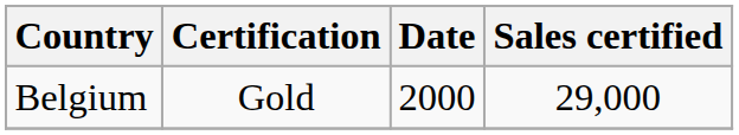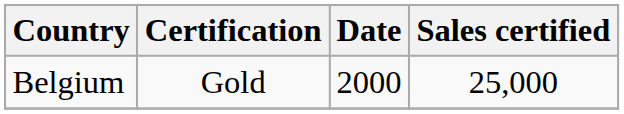Belgium | Sales certified: 29,000 -> 25,000
